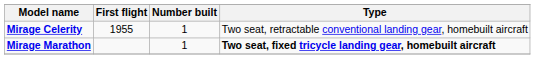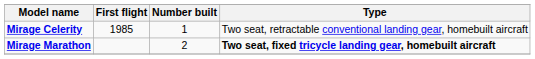Mirage Celerity | First flight: 1955 -> 1985
Mirage Marathon | Number built: 1 -> 2
